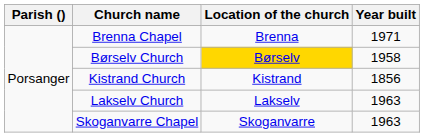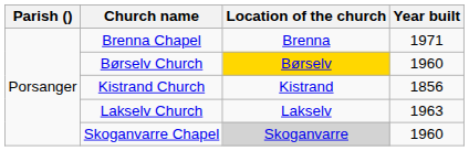Børselv Church | Year built: 1958 -> 1960
Skoganvarre Chapel | Location of the church: no background -> lightgrey background
Skoganvarre Chapel | Year built: 1963 -> 1960
